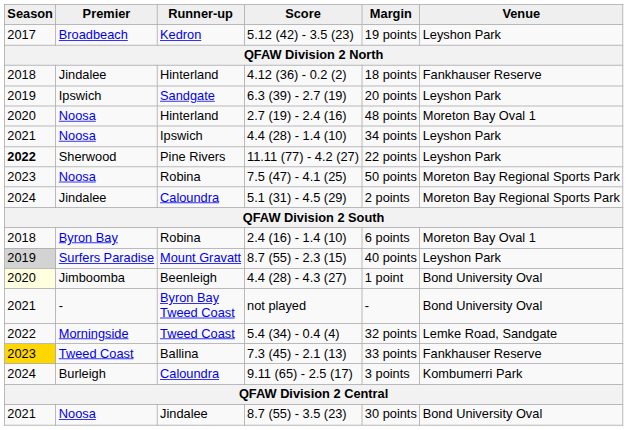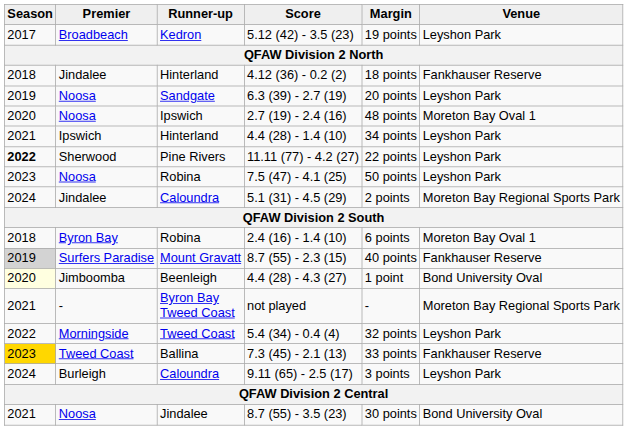6.3 (39) - 2.7 (19) | Premier: Ipswich -> Noosa
2.7 (19) - 2.4 (16) | Runner-up: Hinterland -> Ipswich
4.4 (28) - 1.4 (10) | Premier: Noosa -> Ipswich
4.4 (28) - 1.4 (10) | Runner-up: Ipswich -> Hinterland
7.5 (47) - 4.1 (25) | Venue: Moreton Bay Regional Sports Park -> Leyshon Park
8.7 (55) - 2.3 (15) | Venue: Leyshon Park -> Fankhauser Reserve
not played | Venue: Bond University Oval -> Moreton Bay Regional Sports Park
5.4 (34) - 0.4 (4) | Venue: Lemke Road, Sandgate -> Leyshon Park
9.11 (65) - 2.5 (17) | Venue: Kombumerri Park -> Leyshon Park
